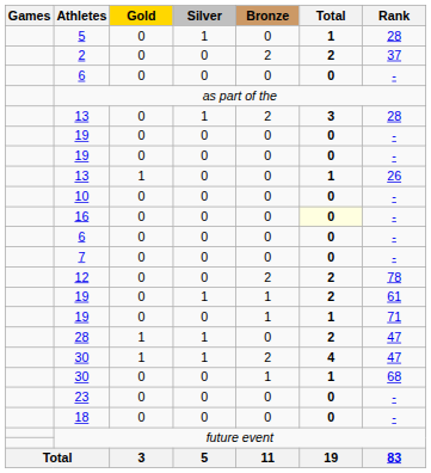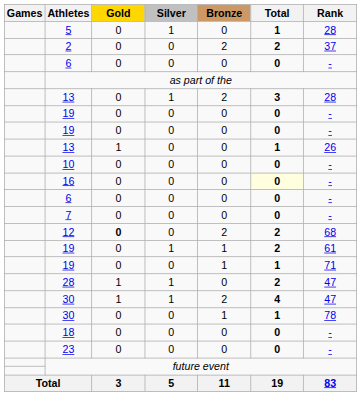12 | Gold: normal -> bold
12 | Rank: 78 -> 68
30 / 0 | Rank: 68 -> 78
rows swapped: 23 <-> 18
